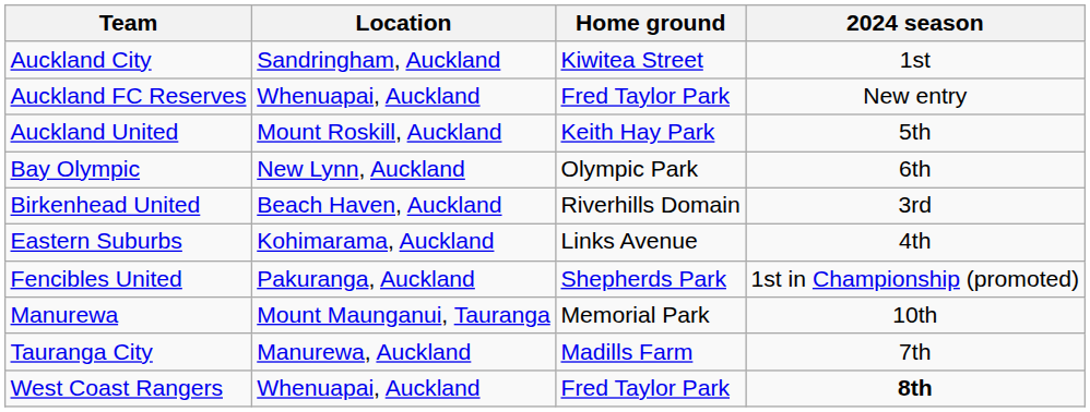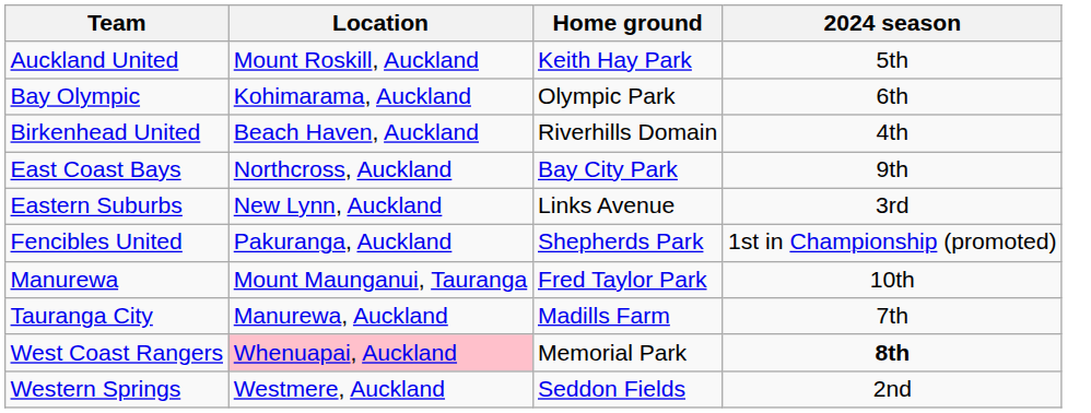- row: Auckland City | Sandringham, Auckland | Kiwitea Street | 1st
- row: Auckland FC Reserves | Whenuapai, Auckland | Fred Taylor Park | New entry
Bay Olympic | Location: New Lynn, Auckland -> Kohimarama, Auckland
Birkenhead United | 2024 season: 3rd -> 4th
+ row: East Coast Bays | Northcross, Auckland | Bay City Park | 9th
Eastern Suburbs | Location: Kohimarama, Auckland -> New Lynn, Auckland
Eastern Suburbs | 2024 season: 4th -> 3rd
Manurewa | Home ground: Memorial Park -> Fred Taylor Park
West Coast Rangers | Location: no background -> pink background
West Coast Rangers | Home ground: Fred Taylor Park -> Memorial Park
+ row: Western Springs | Westmere, Auckland | Seddon Fields | 2nd
